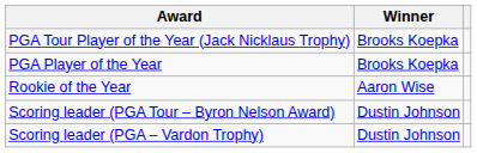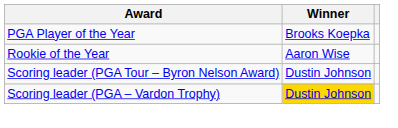- row: PGA Tour Player of the Year (Jack Nicklaus Trophy) | Brooks Koepka
Scoring leader (PGA – Vardon Trophy) | Winner: no background -> gold background
